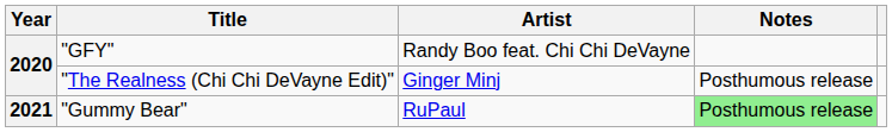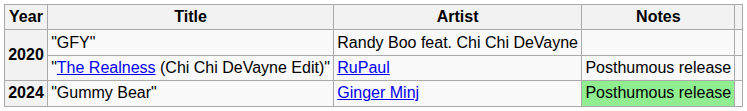"The Realness (Chi Chi DeVayne Edit)" | Artist: Ginger Minj -> RuPaul
"Gummy Bear" | Year: 2021 -> 2024
"Gummy Bear" | Artist: RuPaul -> Ginger Minj
